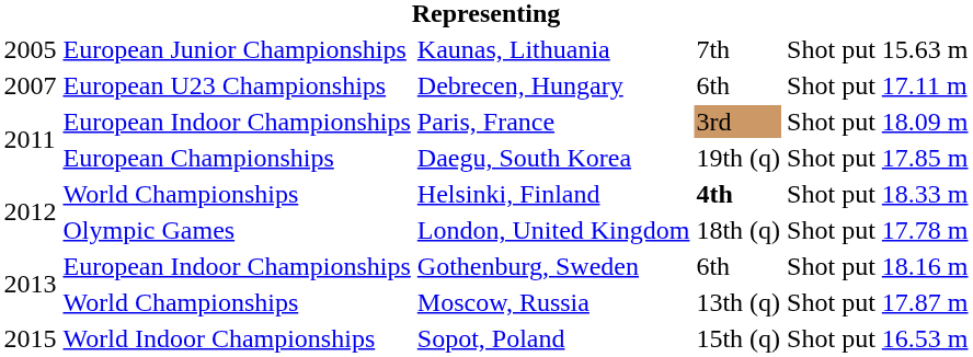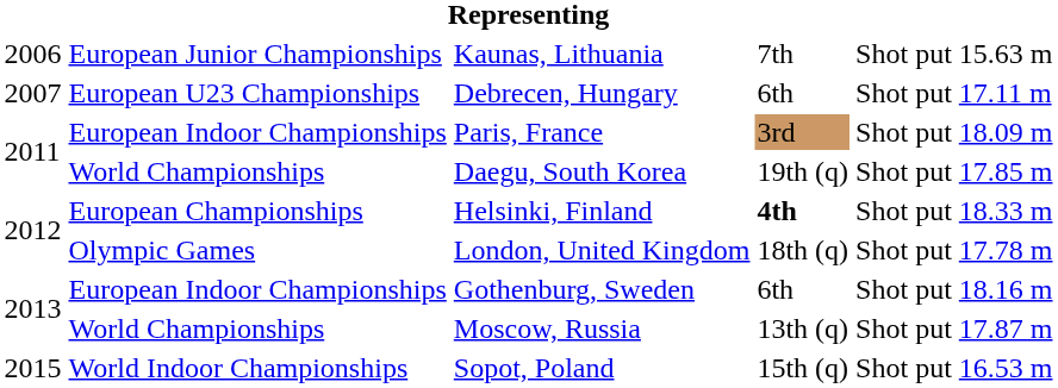Kaunas, Lithuania | column 1: 2005 -> 2006
Daegu, South Korea | column 2: European Championships -> World Championships
Helsinki, Finland | column 2: World Championships -> European Championships
